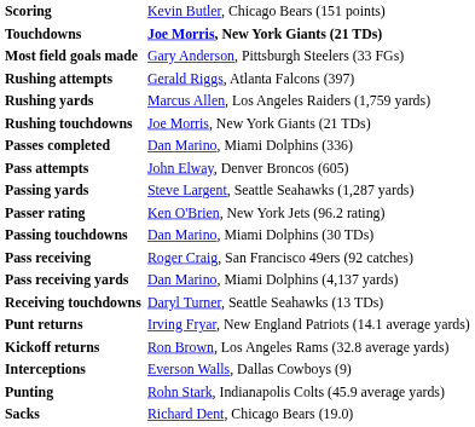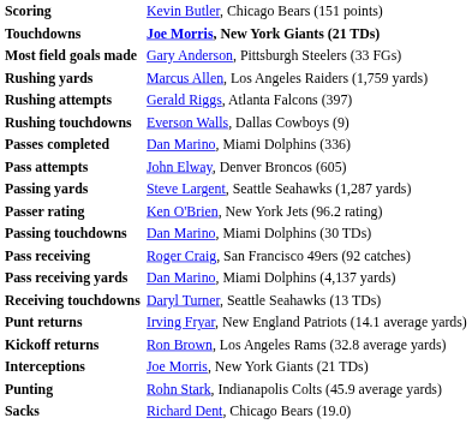rows swapped: Rushing attempts <-> Rushing yards
Rushing touchdowns | column 2: Joe Morris, New York Giants (21 TDs) -> Everson Walls, Dallas Cowboys (9)
Interceptions | column 2: Everson Walls, Dallas Cowboys (9) -> Joe Morris, New York Giants (21 TDs)
